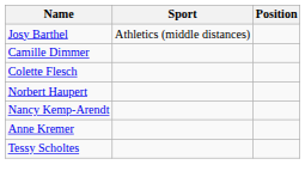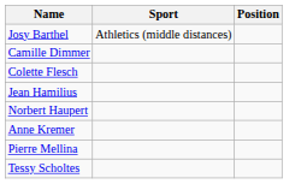+ row: Jean Hamilius
- row: Nancy Kemp-Arendt
+ row: Pierre Mellina
